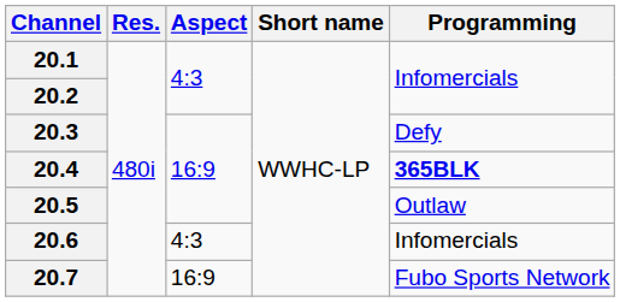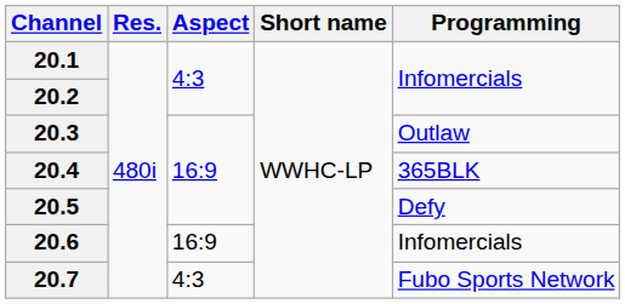20.3 | Programming: Defy -> Outlaw
20.4 | Programming: bold -> normal
20.5 | Programming: Outlaw -> Defy
20.6 | Aspect: 4:3 -> 16:9
20.7 | Aspect: 16:9 -> 4:3
